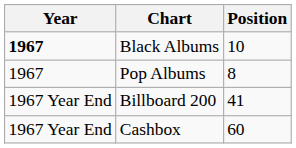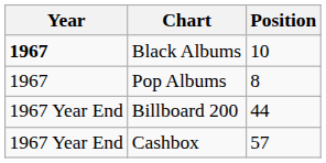Billboard 200 | Position: 41 -> 44
Cashbox | Position: 60 -> 57
